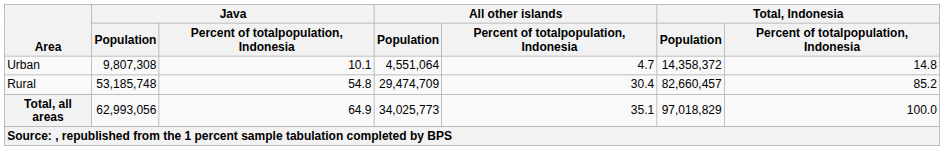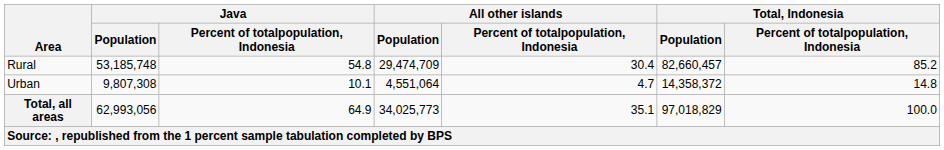rows swapped: Urban <-> Rural
